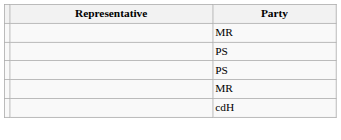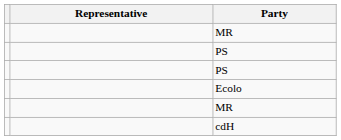+ row: Ecolo
